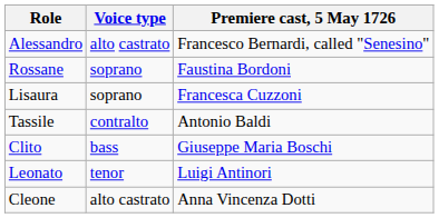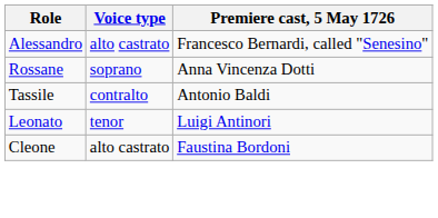Rossane | Premiere cast, 5 May 1726: Faustina Bordoni -> Anna Vincenza Dotti
- row: Lisaura | soprano | Francesca Cuzzoni
- row: Clito | bass | Giuseppe Maria Boschi
Cleone | Premiere cast, 5 May 1726: Anna Vincenza Dotti -> Faustina Bordoni
